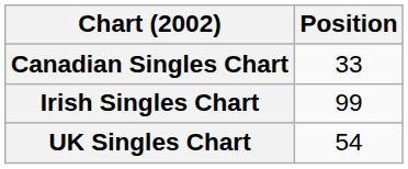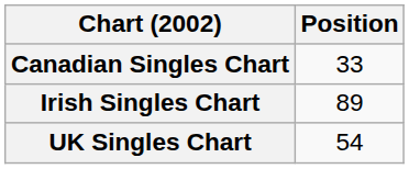Irish Singles Chart | Position: 99 -> 89
